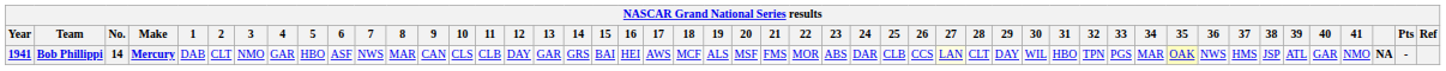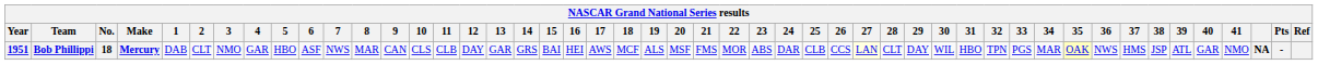Bob Phillippi | Year: 1941 -> 1951
Bob Phillippi | No.: 14 -> 18
